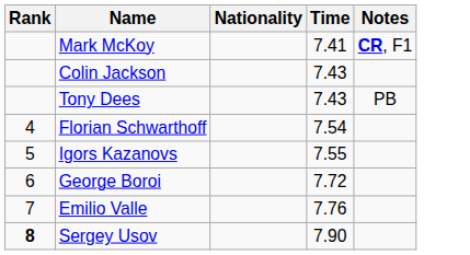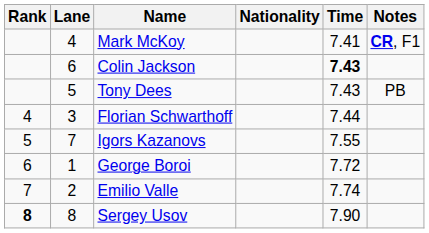+ column: Lane | 4 | 6 | 5 | 3 | 7 | 1 | 2 | 8
Colin Jackson | Time: normal -> bold
Florian Schwarthoff | Time: 7.54 -> 7.44
Emilio Valle | Time: 7.76 -> 7.74
